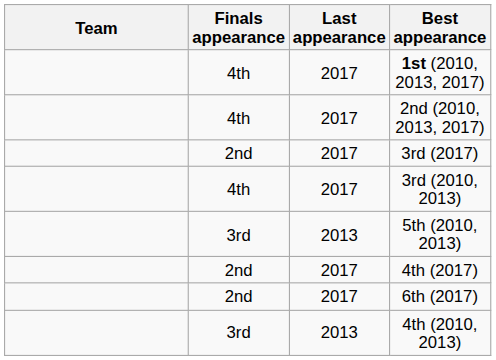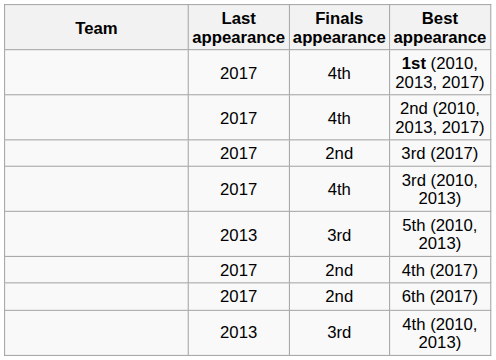columns swapped: Finals appearance <-> Last appearance
